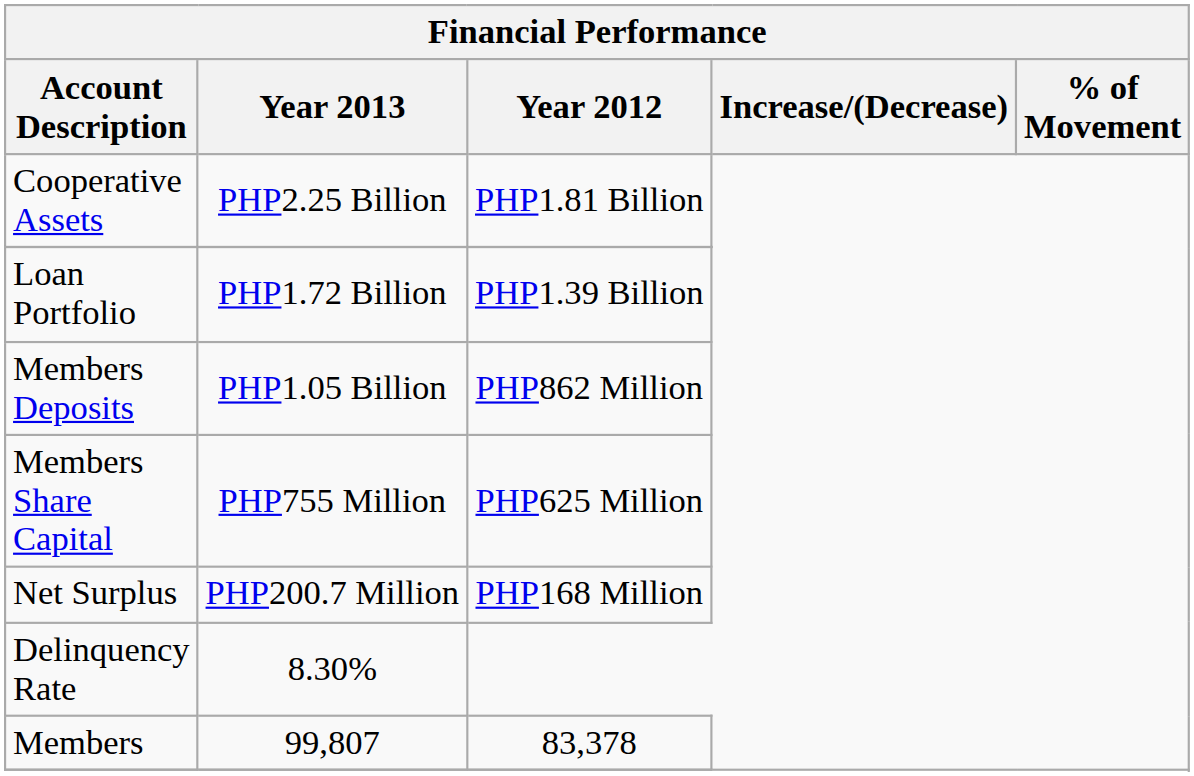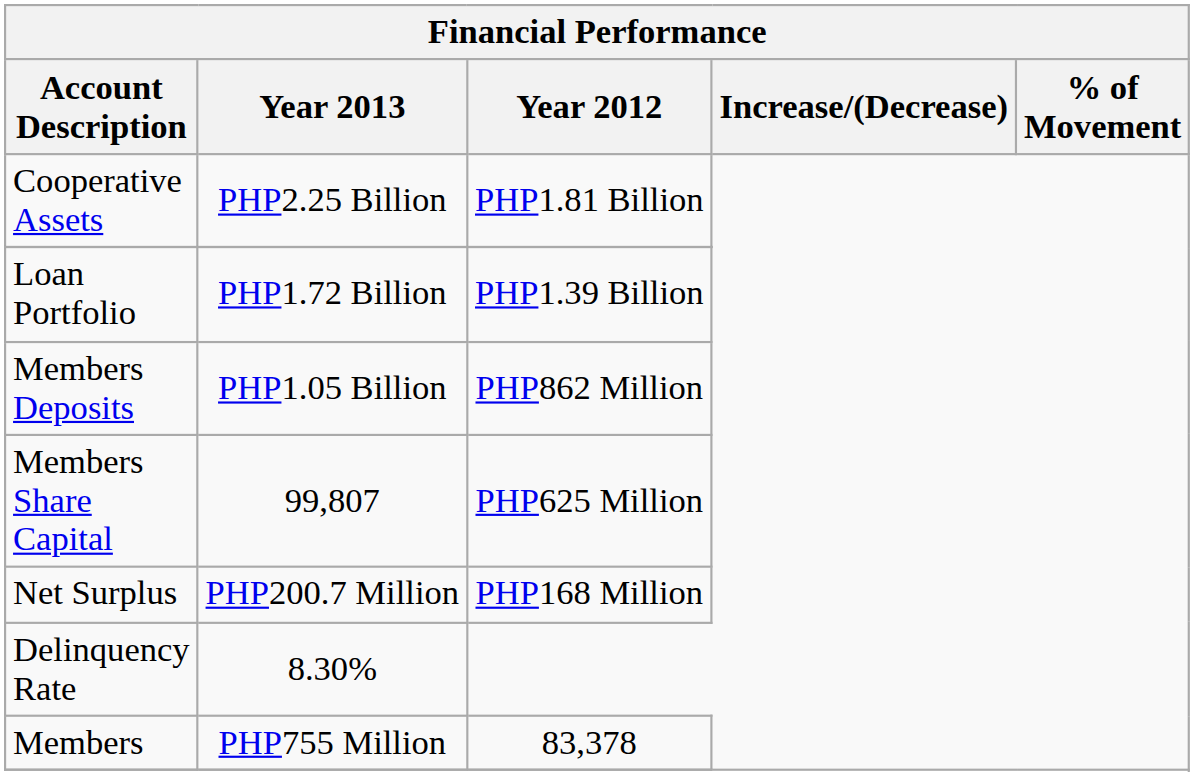Members Share Capital | Year 2013: PHP755 Million -> 99,807
Members | Year 2013: 99,807 -> PHP755 Million
